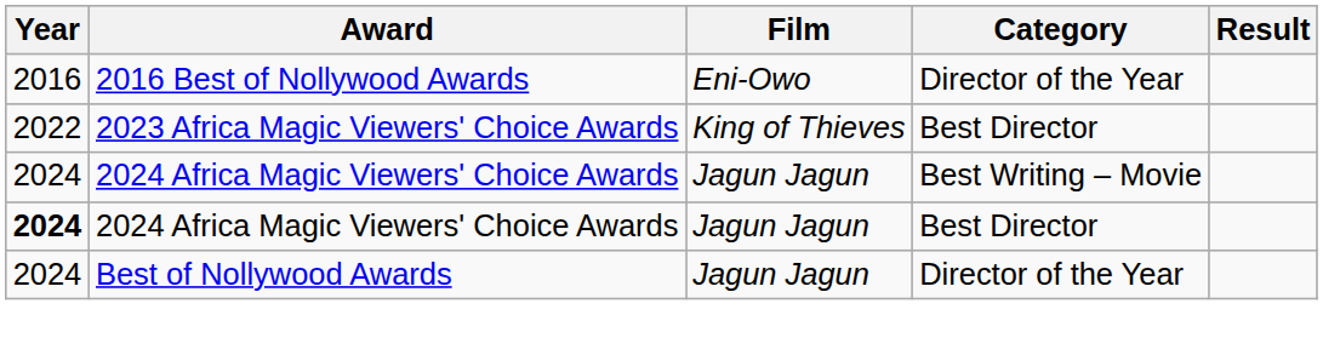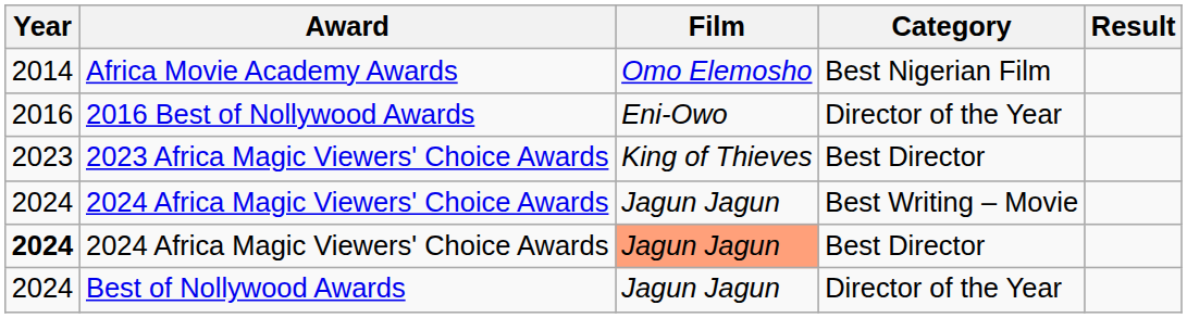+ row: 2014 | Africa Movie Academy Awards | Omo Elemosho | Best Nigerian Film
2023 Africa Magic Viewers' Choice Awards | Year: 2022 -> 2023
2024 Africa Magic Viewers' Choice Awards / Best Director | Film: no background -> lightsalmon background
